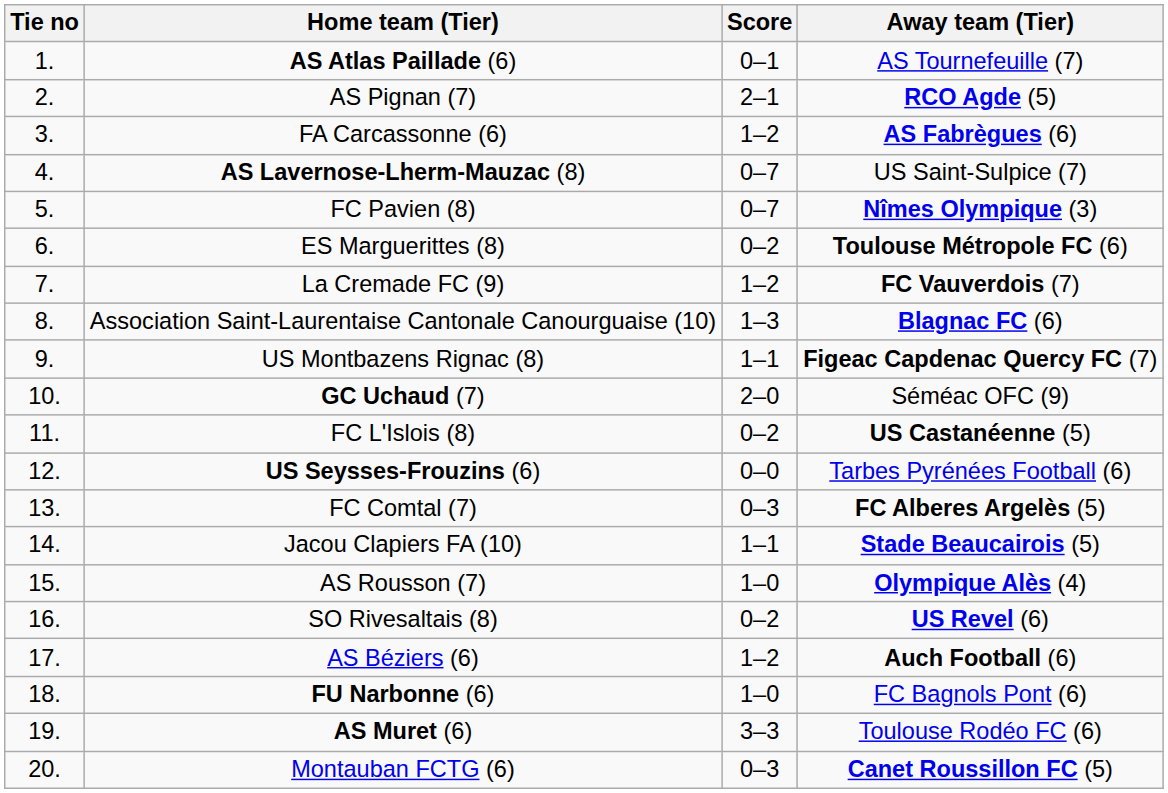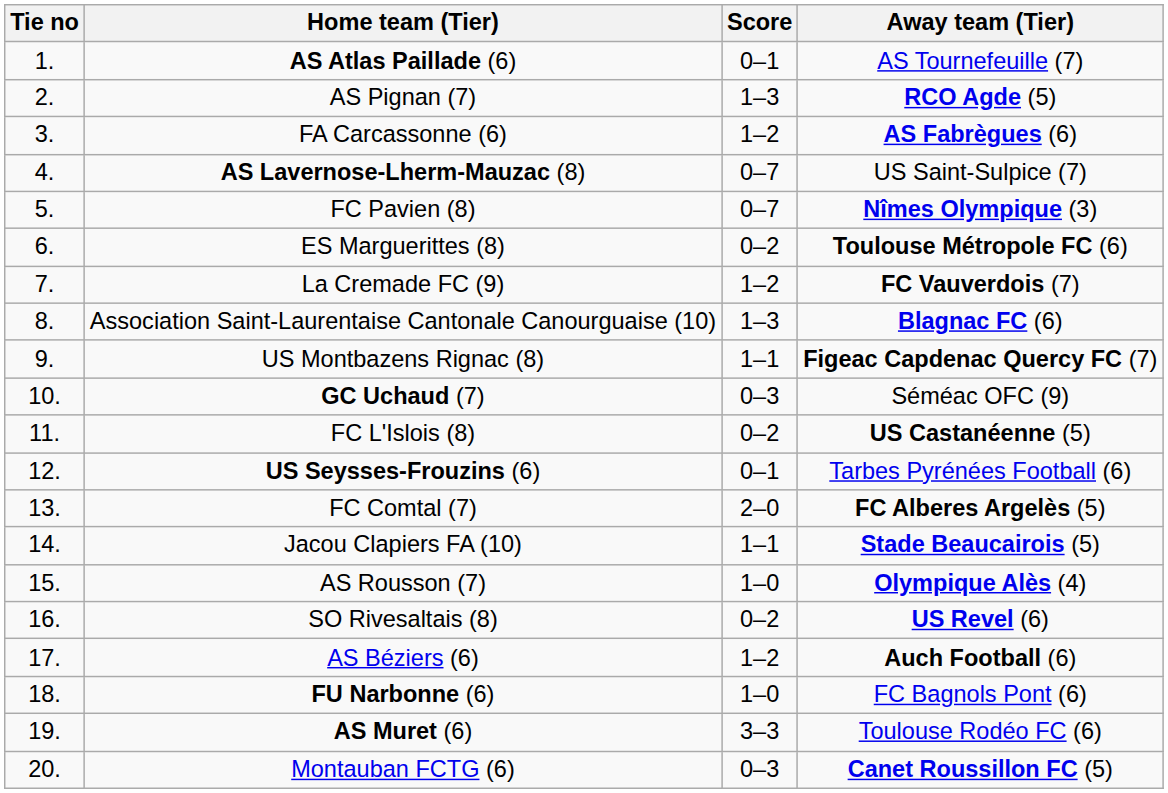AS Pignan (7) | Score: 2–1 -> 1–3
GC Uchaud (7) | Score: 2–0 -> 0–3
US Seysses-Frouzins (6) | Score: 0–0 -> 0–1
FC Comtal (7) | Score: 0–3 -> 2–0
